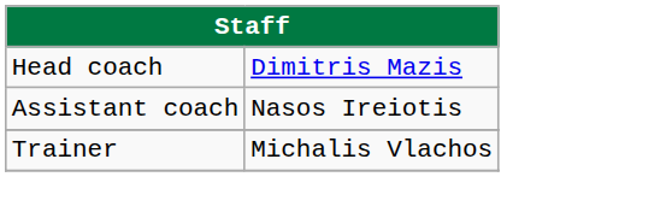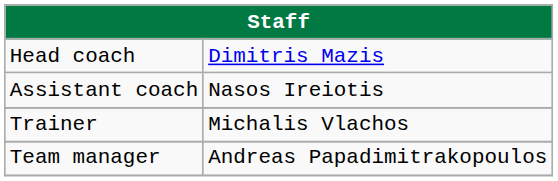+ row: Team manager | Andreas Papadimitrakopoulos
